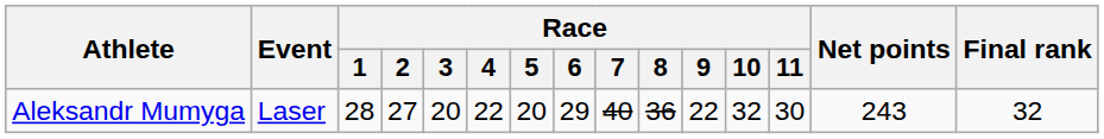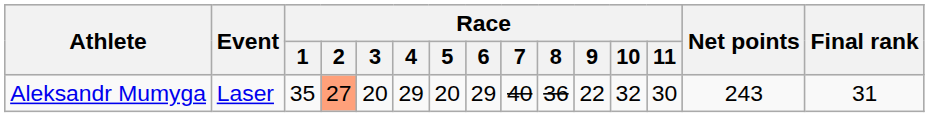Aleksandr Mumyga | Race / 1: 28 -> 35
Aleksandr Mumyga | Race / 2: no background -> lightsalmon background
Aleksandr Mumyga | Race / 4: 22 -> 29
Aleksandr Mumyga | Final rank: 32 -> 31
